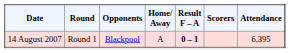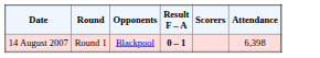- column: Home/ Away | A
14 August 2007 | Attendance: 6,395 -> 6,398
